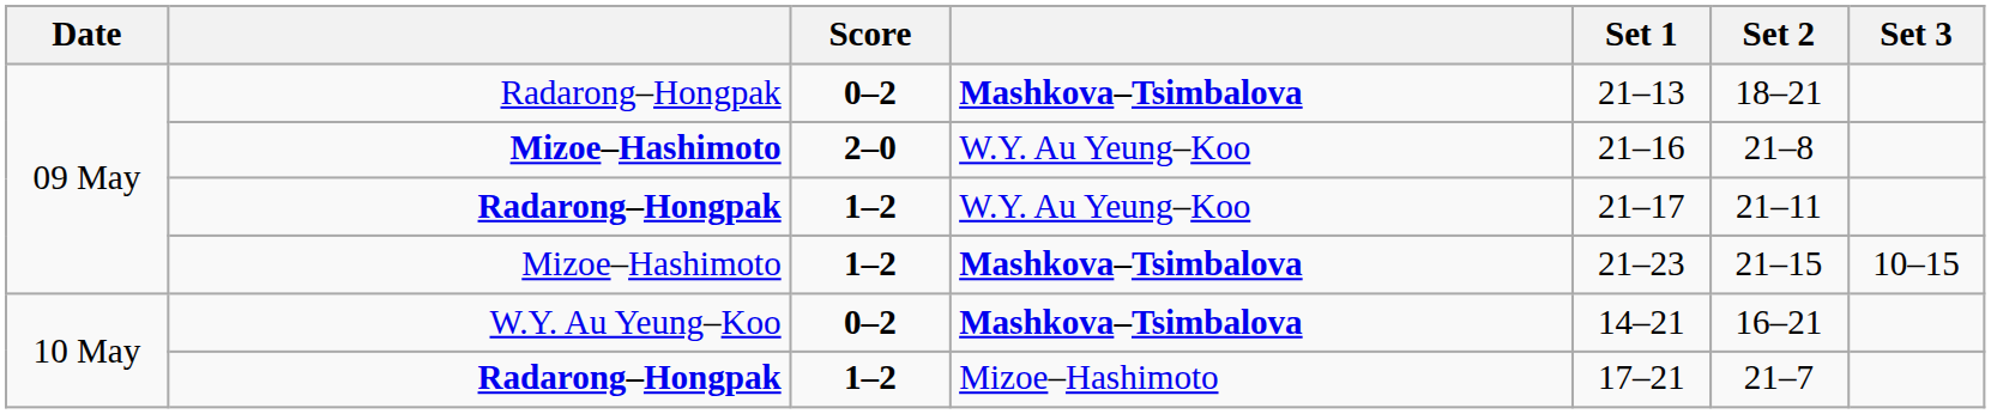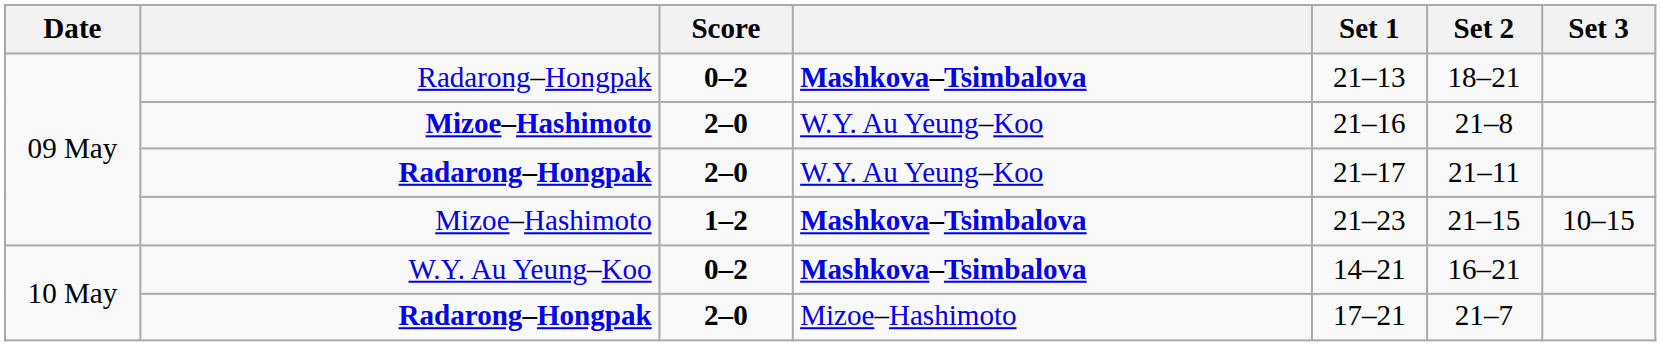Radarong–Hongpak / W.Y. Au Yeung–Koo | Score: 1–2 -> 2–0
Radarong–Hongpak / Mizoe–Hashimoto | Score: 1–2 -> 2–0
